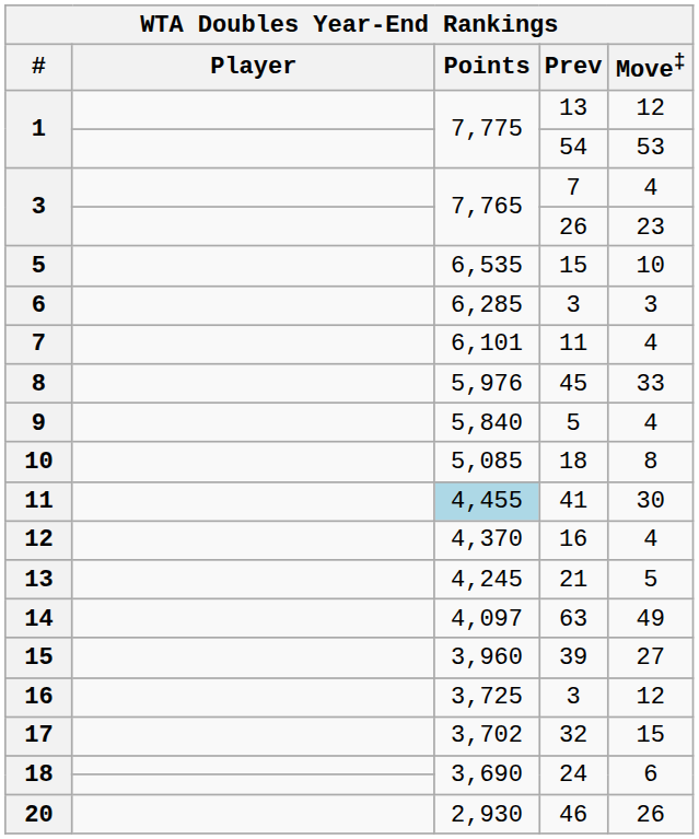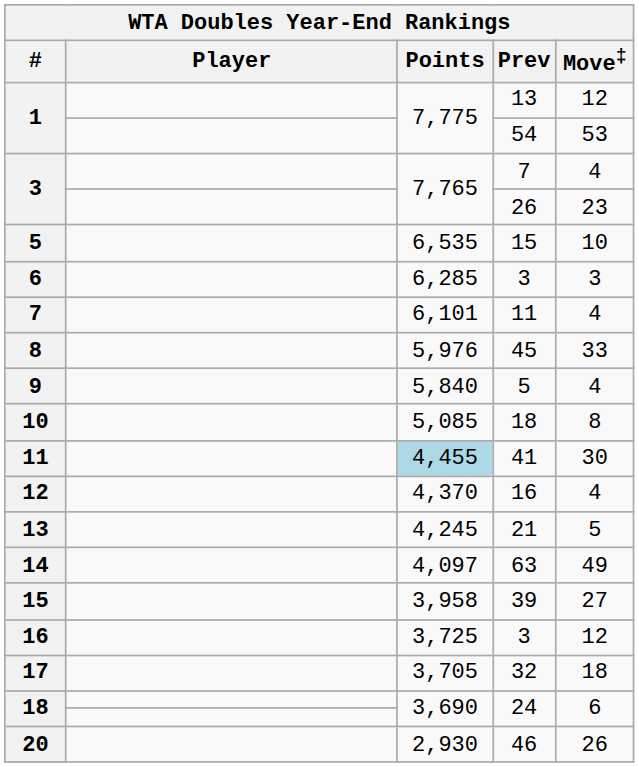39 | Points: 3,960 -> 3,958
32 | Points: 3,702 -> 3,705
32 | Move‡: 15 -> 18
